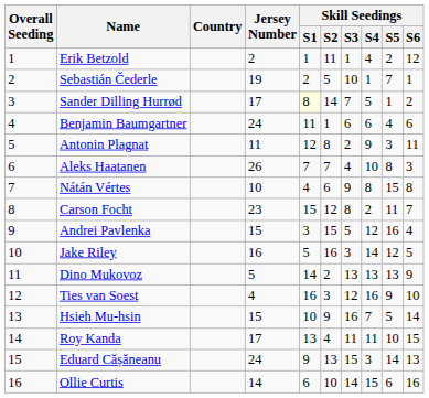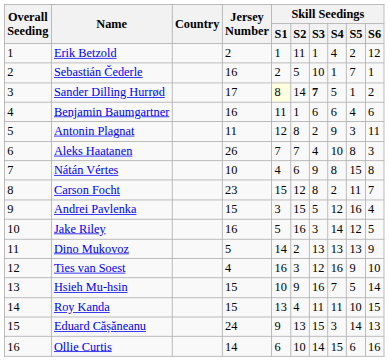Sebastián Čederle | Jersey Number: 19 -> 16
Sander Dilling Hurrød | Skill Seedings / S3: normal -> bold
Benjamin Baumgartner | Jersey Number: 24 -> 16
Roy Kanda | Jersey Number: 17 -> 15
